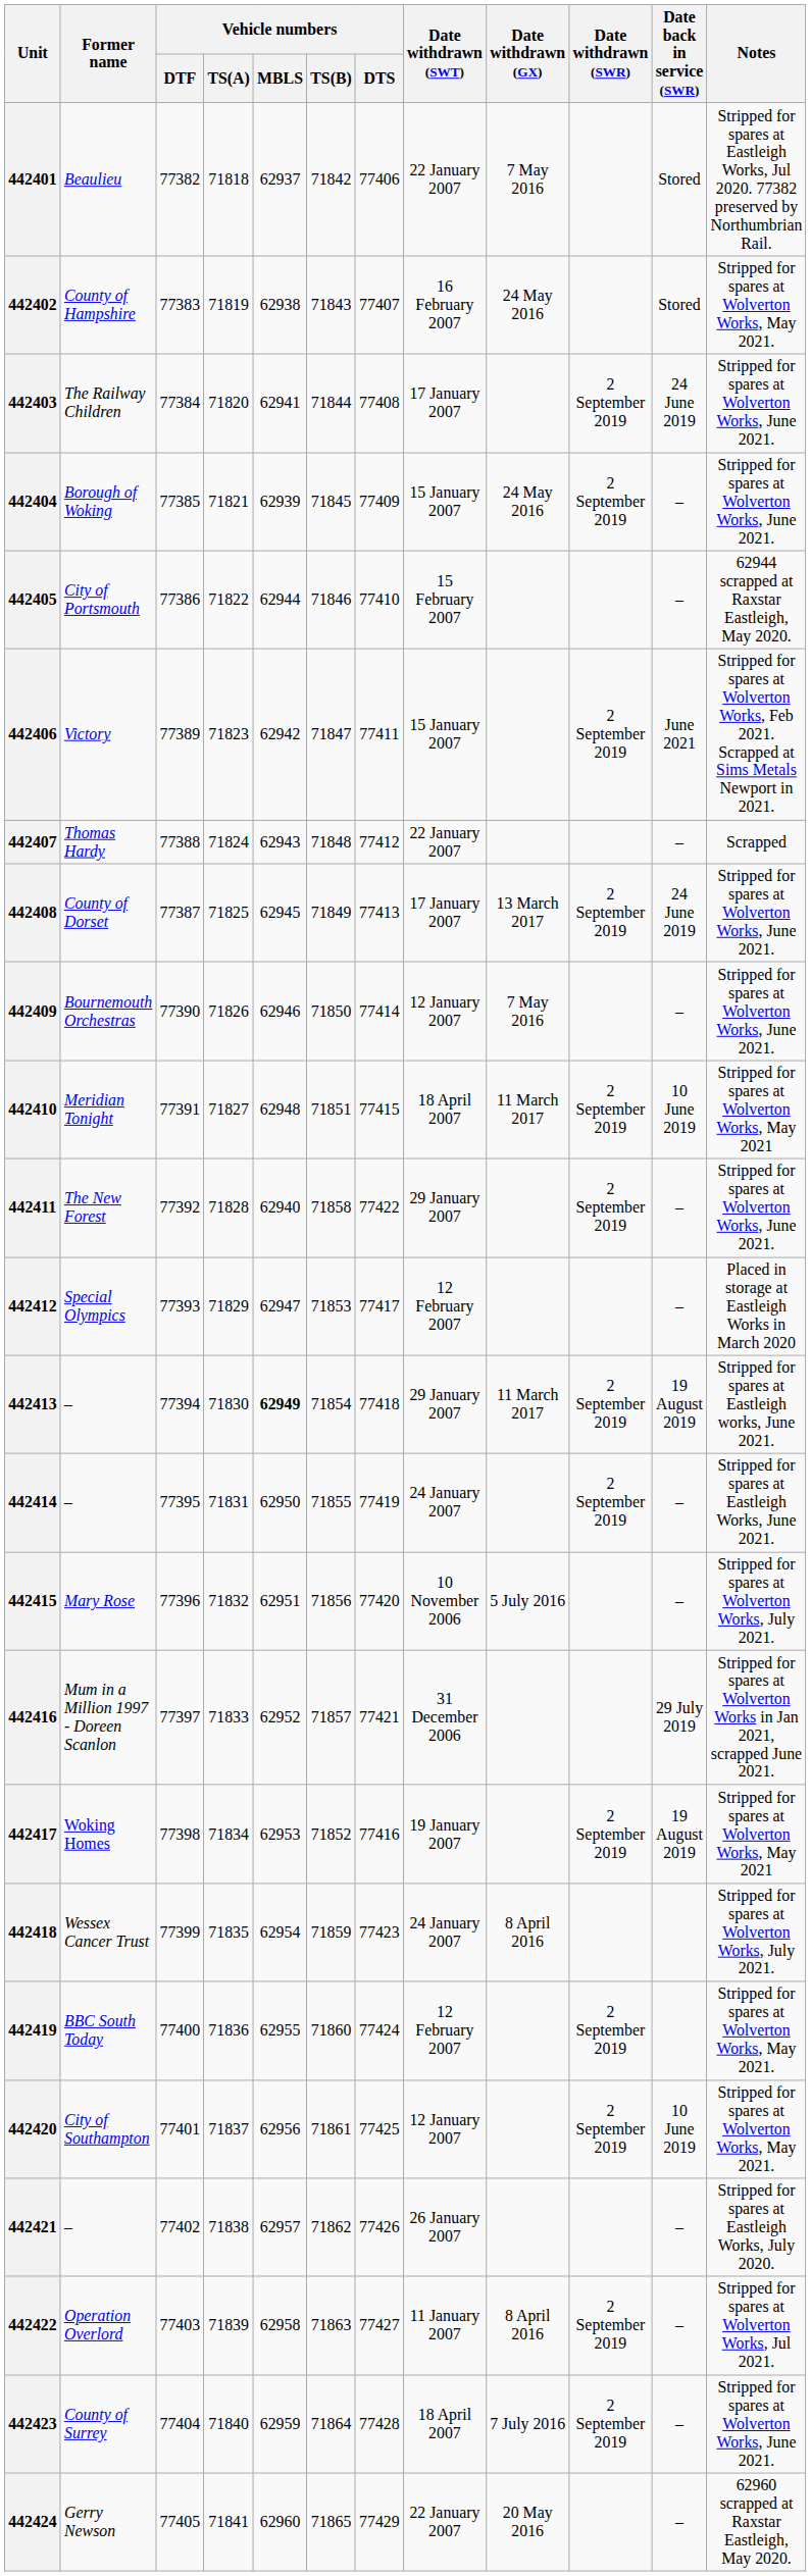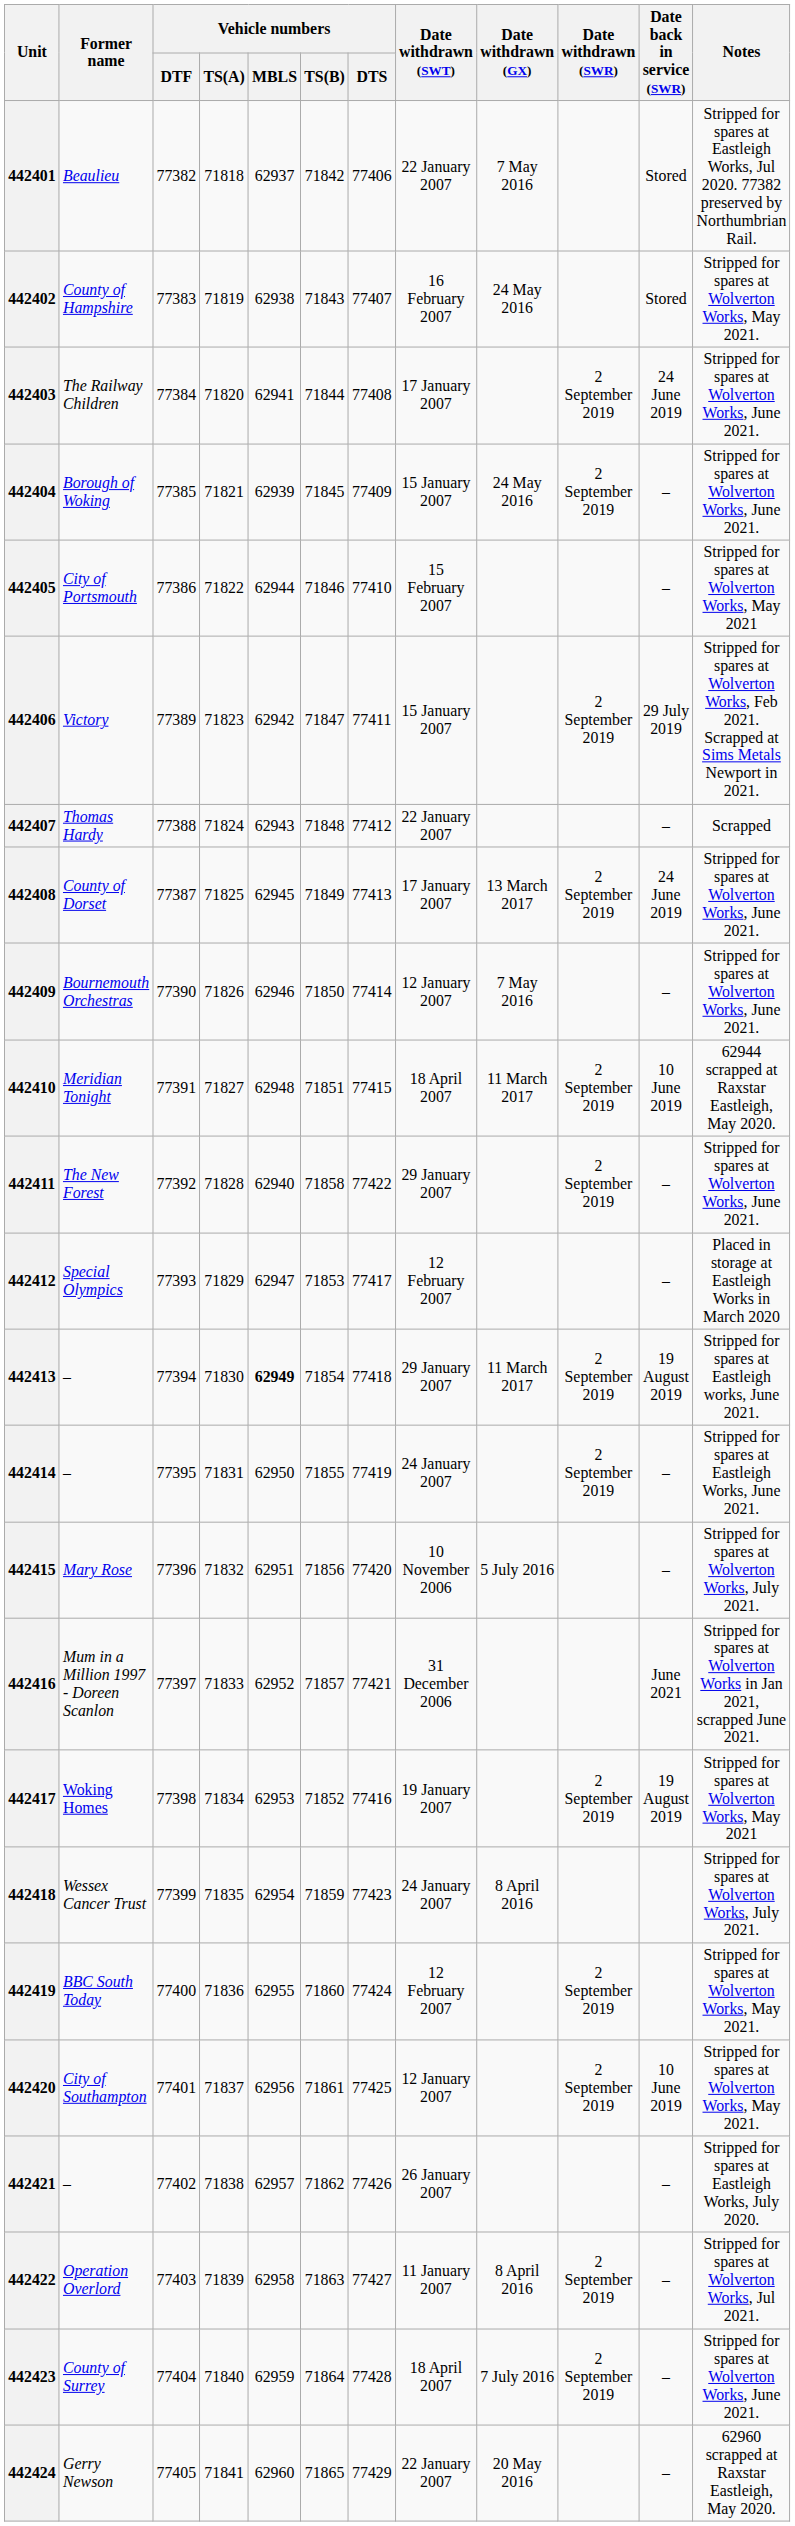442405 | Notes: 62944 scrapped at Raxstar Eastleigh, May 2020. -> Stripped for spares at Wolverton Works, May 2021
442406 | Date back in service (SWR): June 2021 -> 29 July 2019
442410 | Notes: Stripped for spares at Wolverton Works, May 2021 -> 62944 scrapped at Raxstar Eastleigh, May 2020.
442416 | Date back in service (SWR): 29 July 2019 -> June 2021
